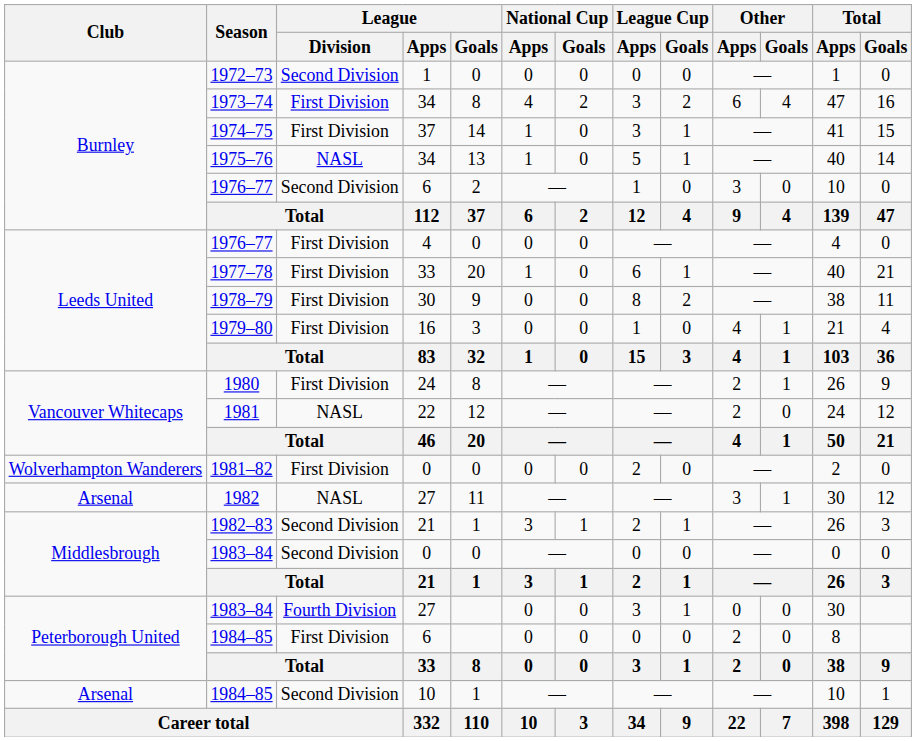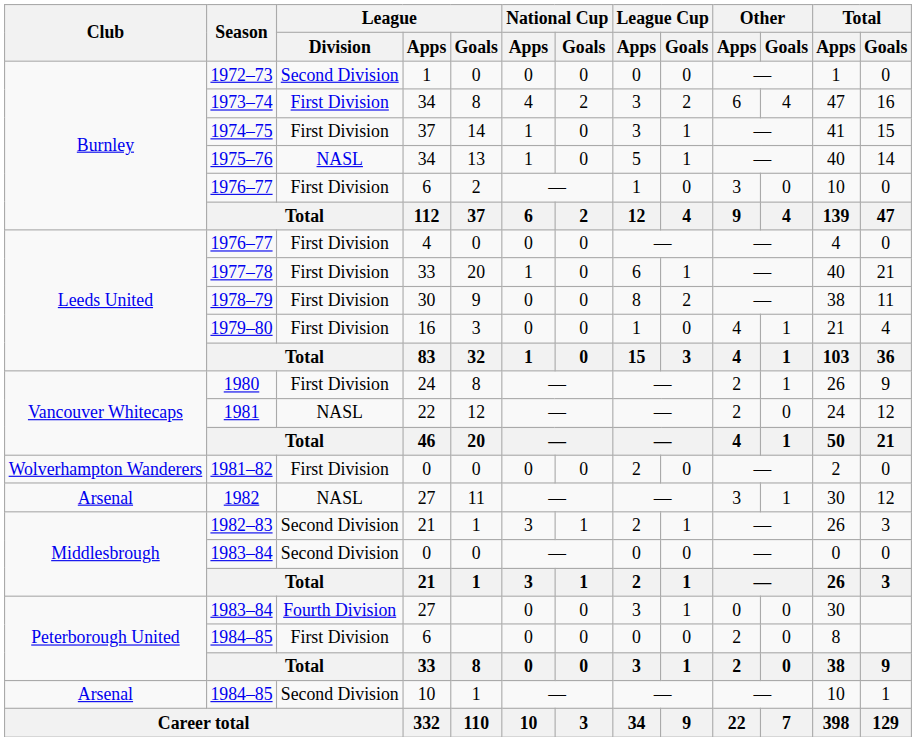1976–77 / 6 | League / Division: Second Division -> First Division
